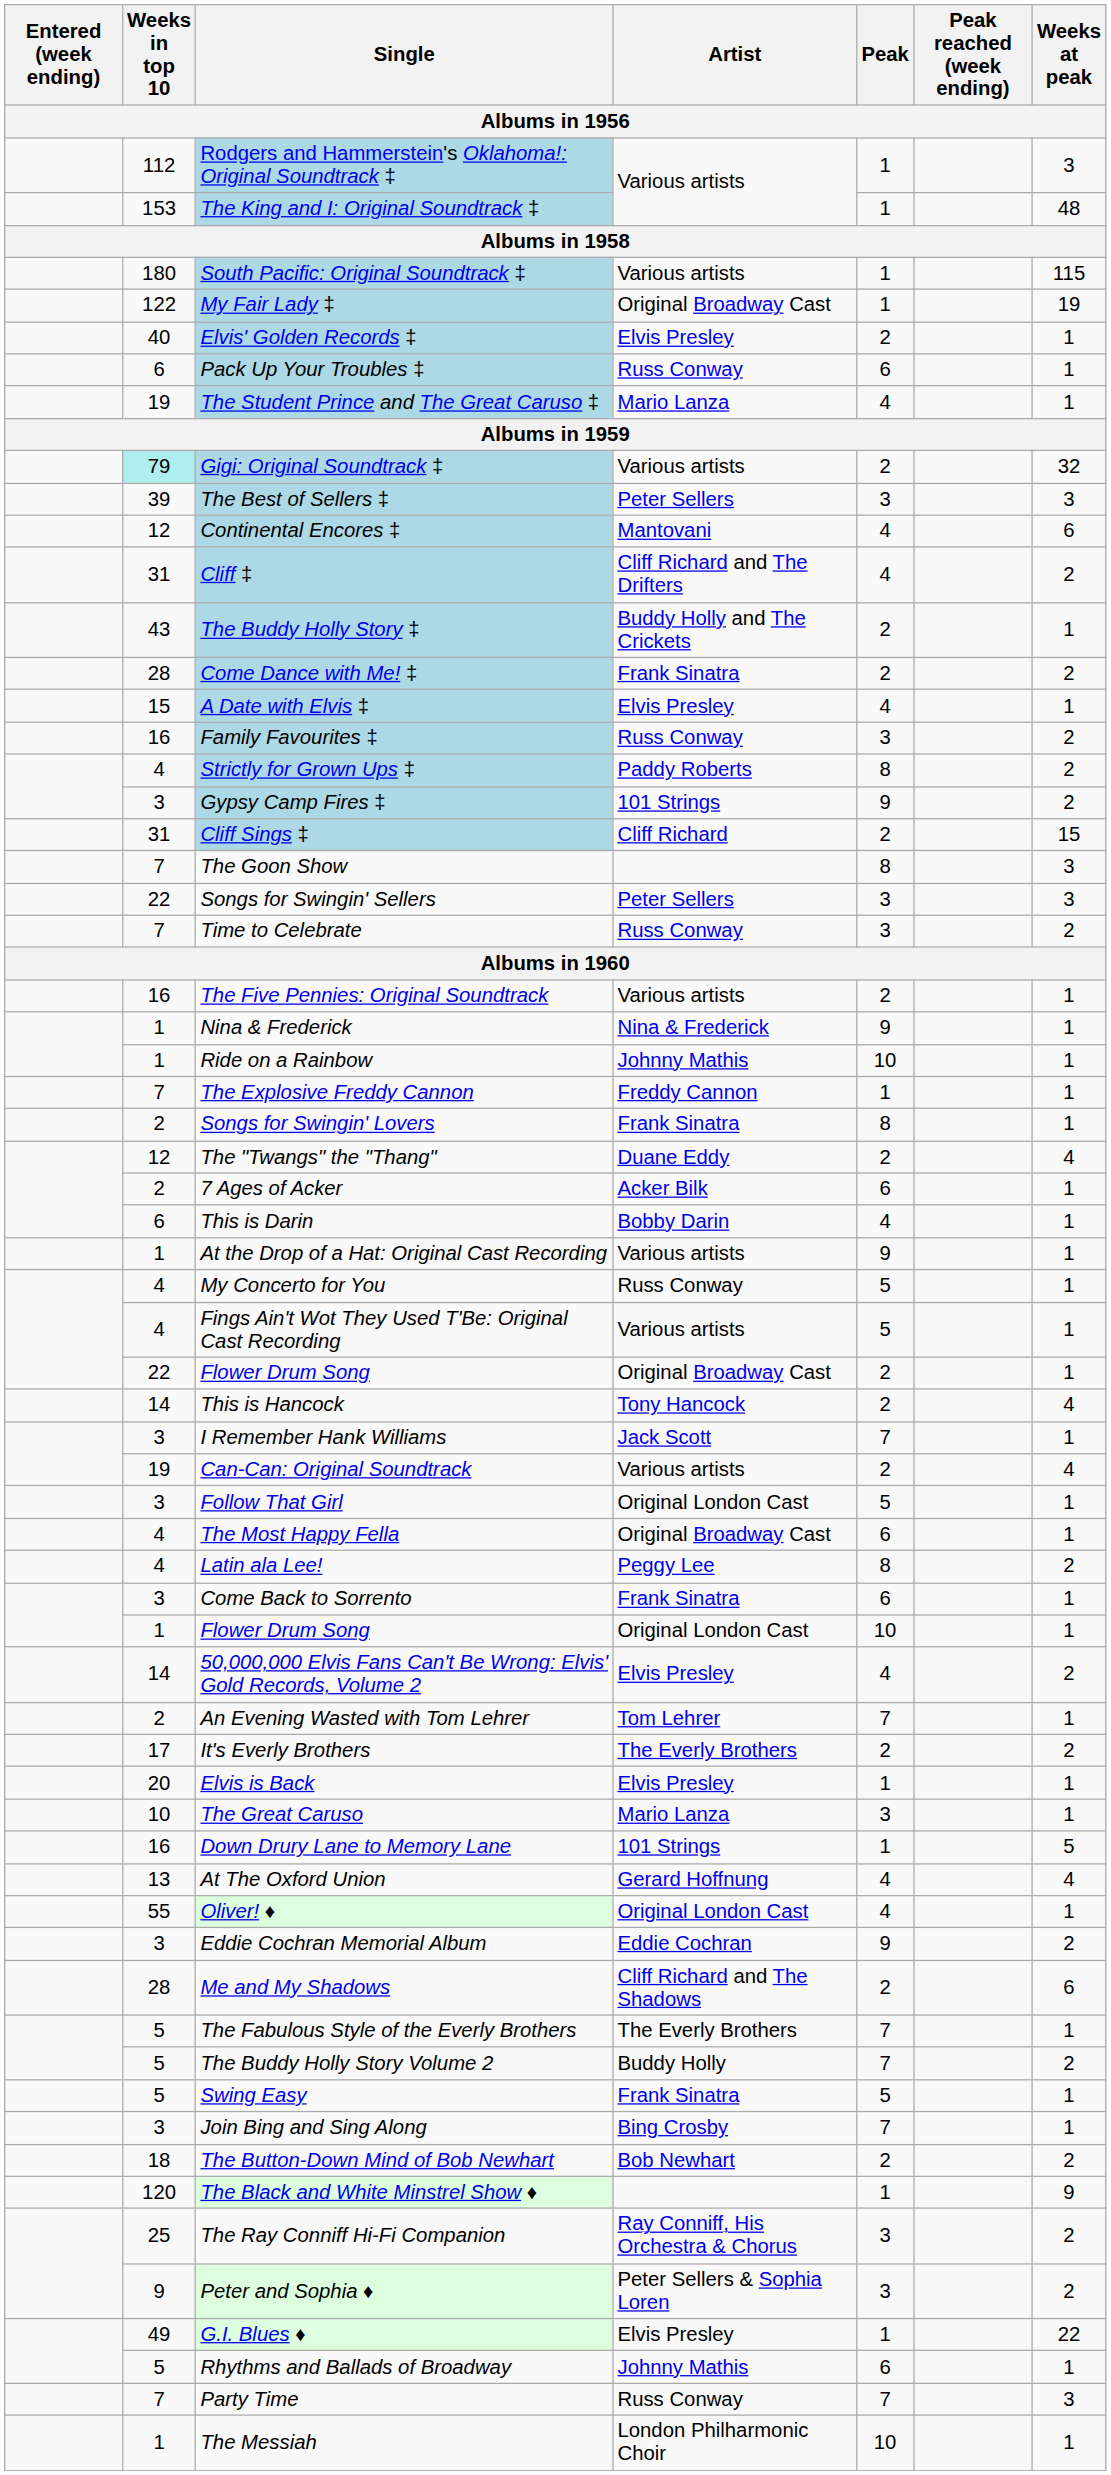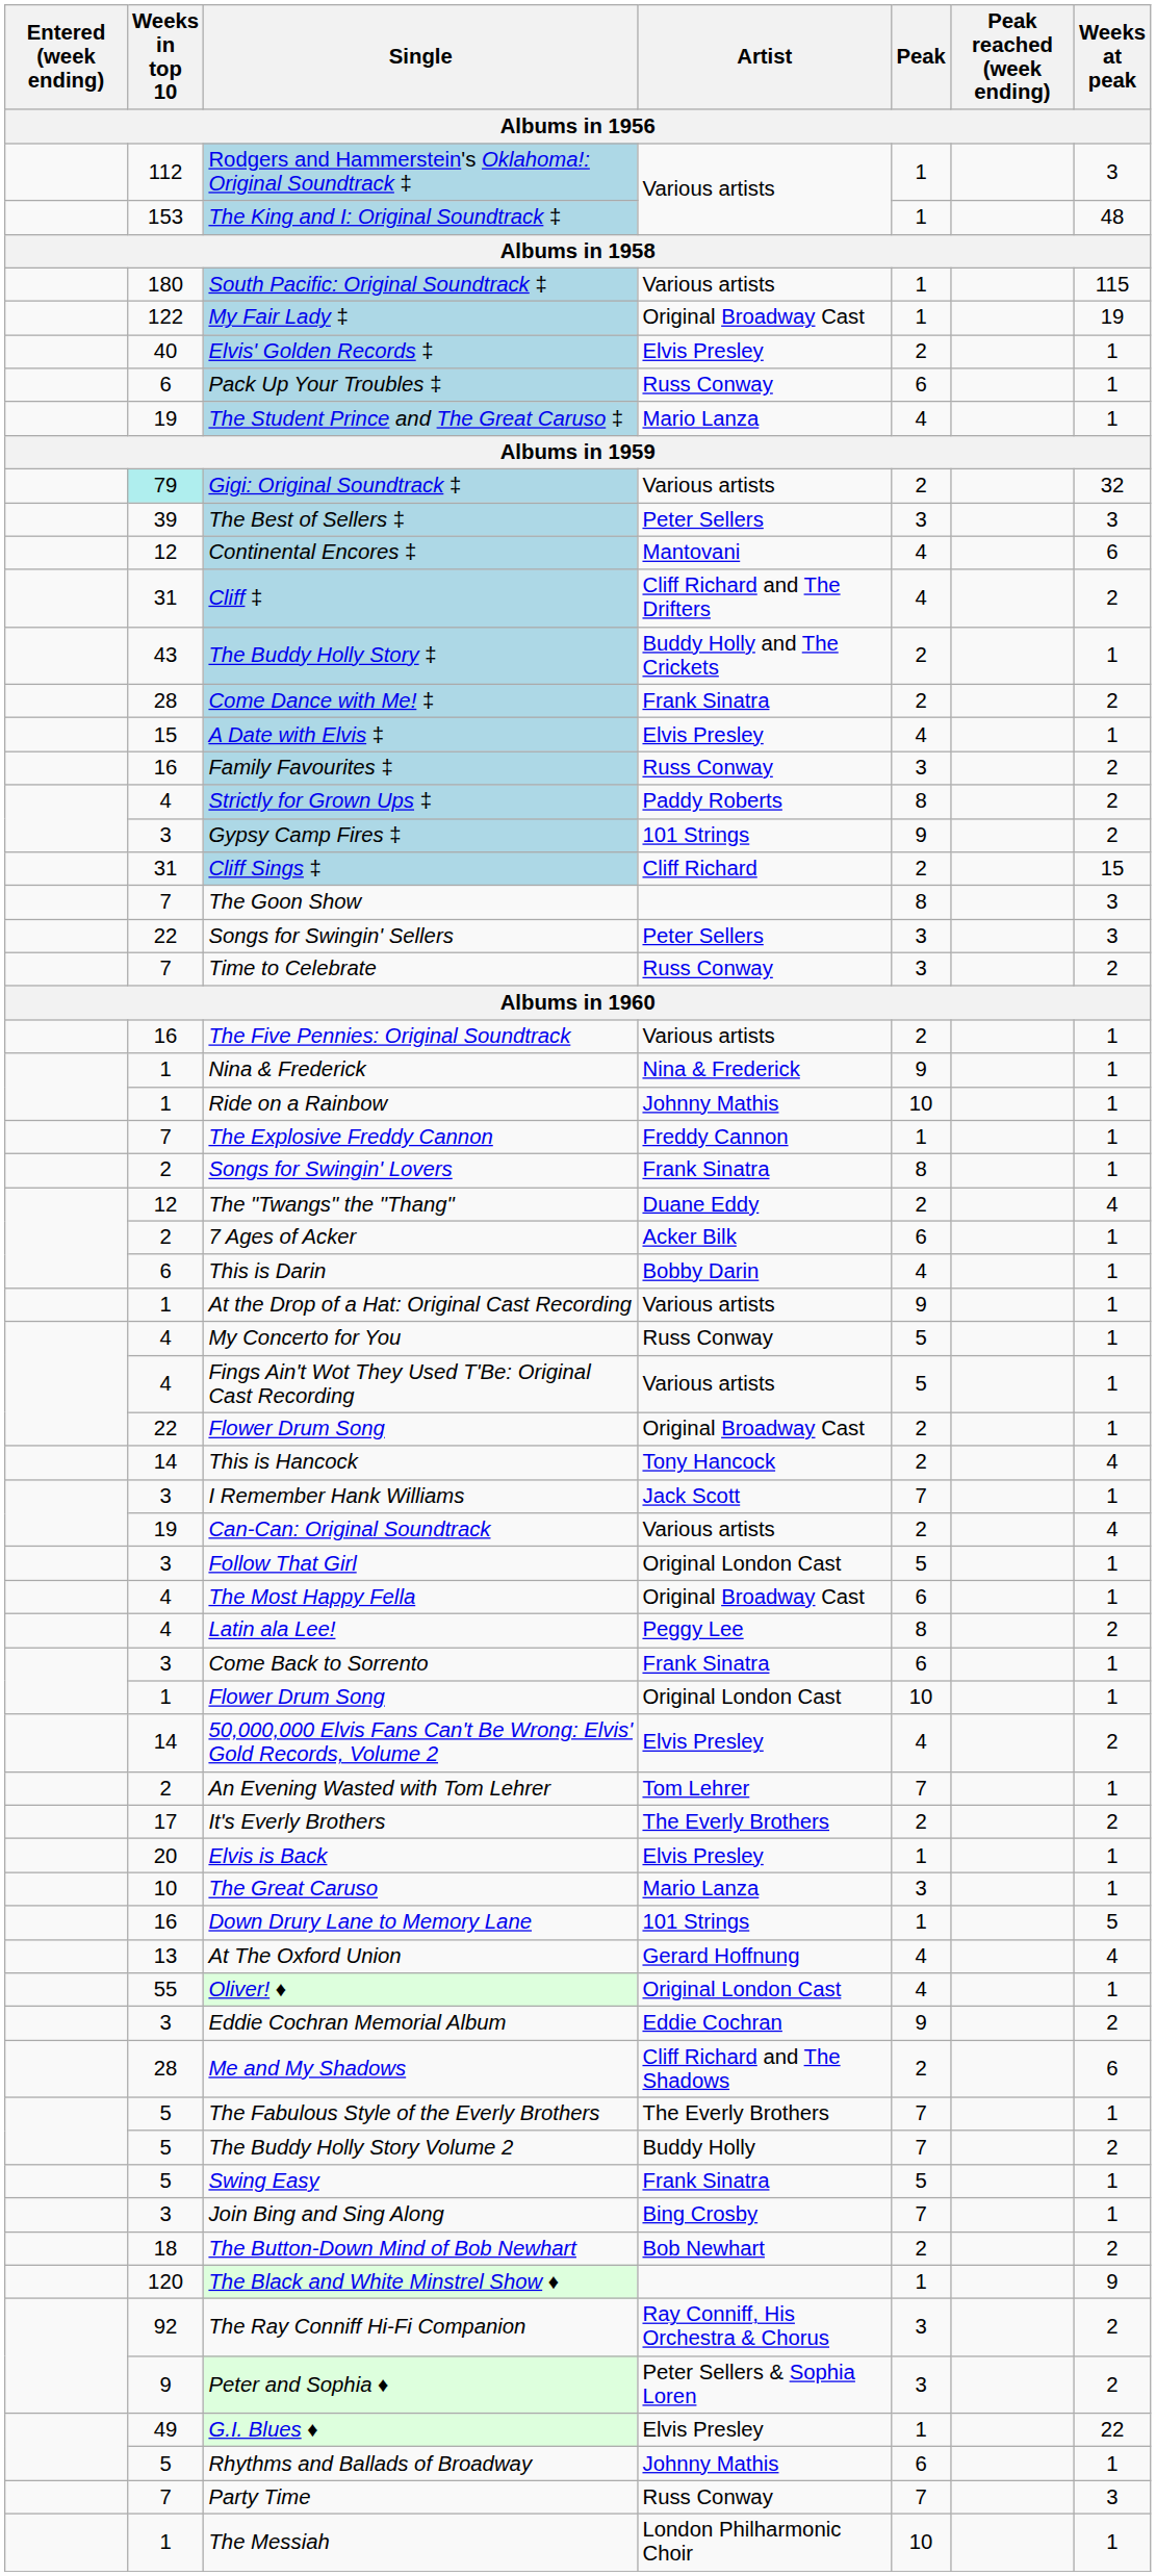The Ray Conniff Hi-Fi Companion | Weeks in top 10: 25 -> 92
